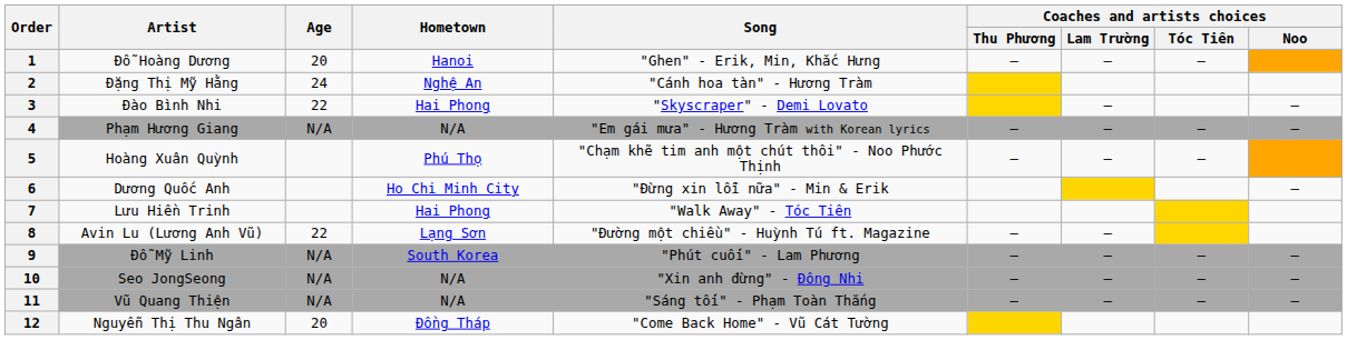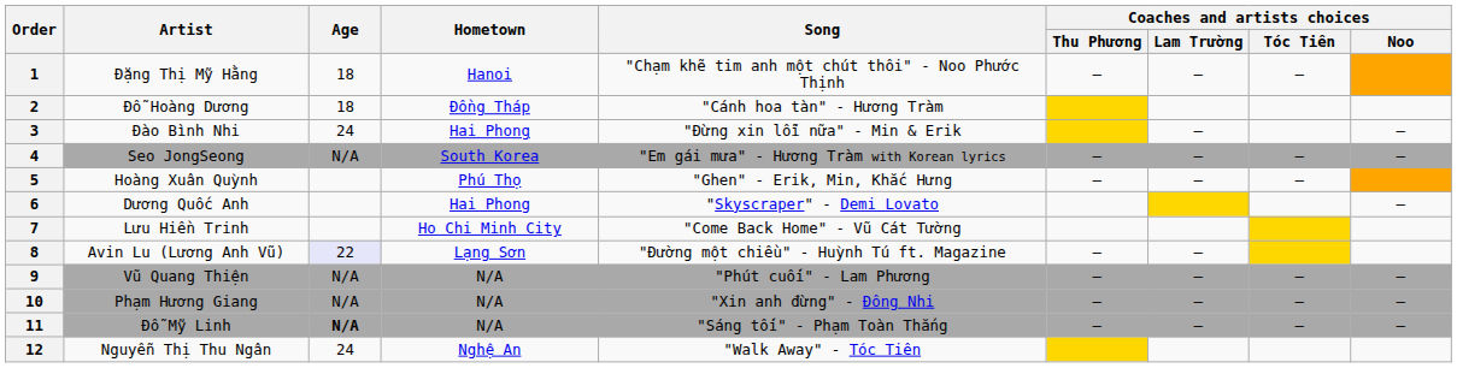1 | Artist: Đỗ Hoàng Dương -> Đặng Thị Mỹ Hằng
1 | Age: 20 -> 18
1 | Song: "Ghen" - Erik, Min, Khắc Hưng -> "Chạm khẽ tim anh một chút thôi" - Noo Phước Thịnh
2 | Artist: Đặng Thị Mỹ Hằng -> Đỗ Hoàng Dương
2 | Age: 24 -> 18
2 | Hometown: Nghệ An -> Đồng Tháp
3 | Age: 22 -> 24
3 | Song: "Skyscraper" - Demi Lovato -> "Đừng xin lỗi nữa" - Min & Erik
4 | Artist: Phạm Hương Giang -> Seo JongSeong
4 | Hometown: N/A -> South Korea
5 | Song: "Chạm khẽ tim anh một chút thôi" - Noo Phước Thịnh -> "Ghen" - Erik, Min, Khắc Hưng
6 | Hometown: Ho Chi Minh City -> Hai Phong
6 | Song: "Đừng xin lỗi nữa" - Min & Erik -> "Skyscraper" - Demi Lovato
7 | Hometown: Hai Phong -> Ho Chi Minh City
7 | Song: "Walk Away" - Tóc Tiên -> "Come Back Home" - Vũ Cát Tường
8 | Age: no background -> lavender background
9 | Artist: Đỗ Mỹ Linh -> Vũ Quang Thiện
9 | Hometown: South Korea -> N/A
10 | Artist: Seo JongSeong -> Phạm Hương Giang
11 | Artist: Vũ Quang Thiện -> Đỗ Mỹ Linh
11 | Age: normal -> bold
12 | Age: 20 -> 24
12 | Hometown: Đồng Tháp -> Nghệ An
12 | Song: "Come Back Home" - Vũ Cát Tường -> "Walk Away" - Tóc Tiên
